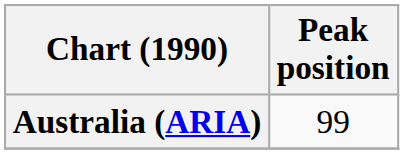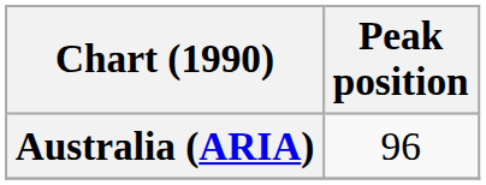Australia (ARIA) | Peak position: 99 -> 96
